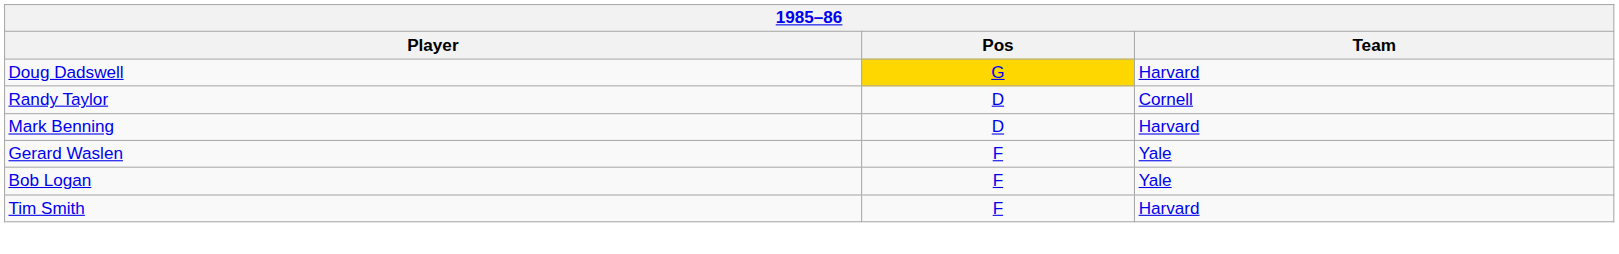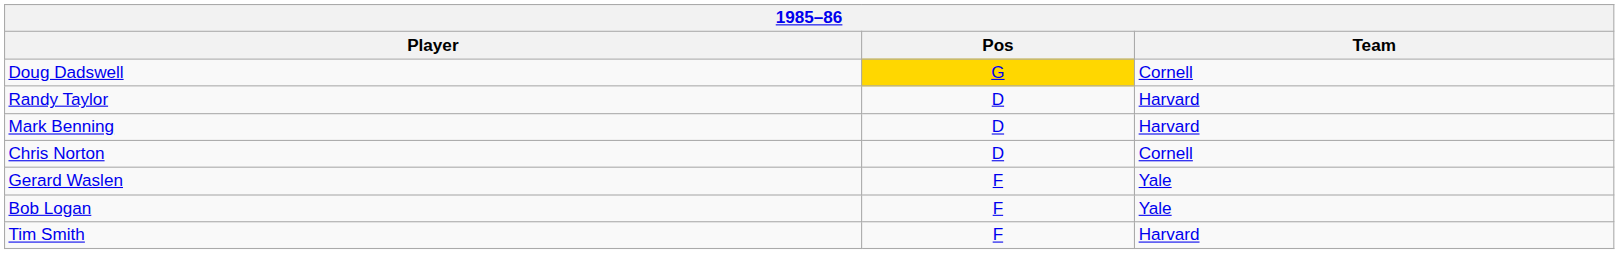Doug Dadswell | Team: Harvard -> Cornell
Randy Taylor | Team: Cornell -> Harvard
+ row: Chris Norton | D | Cornell
